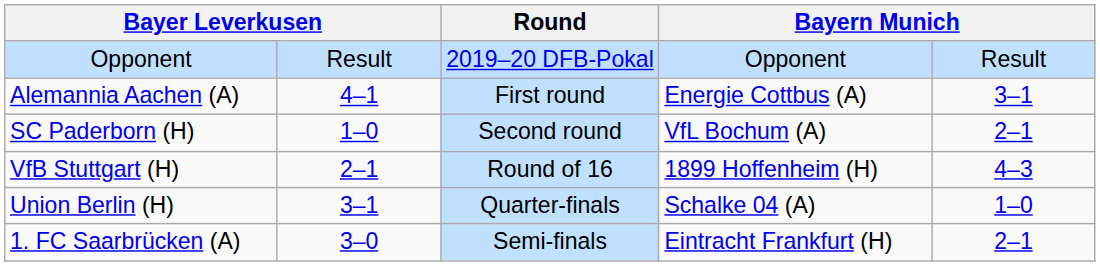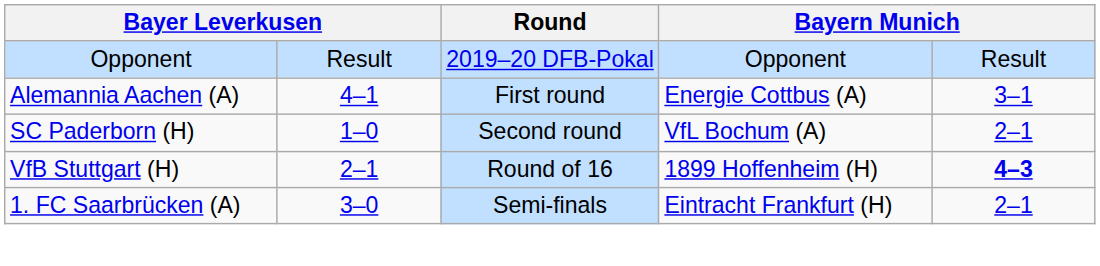VfB Stuttgart (H) | column 5: normal -> bold
- row: Union Berlin (H) | 3–1 | Quarter-finals | Schalke 04 (A) | 1–0
